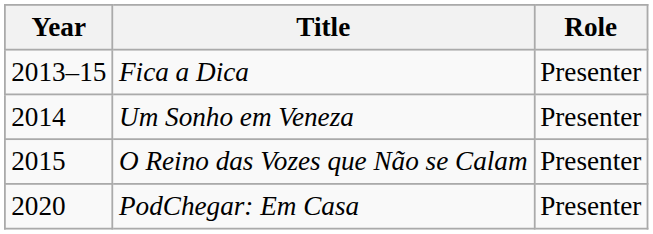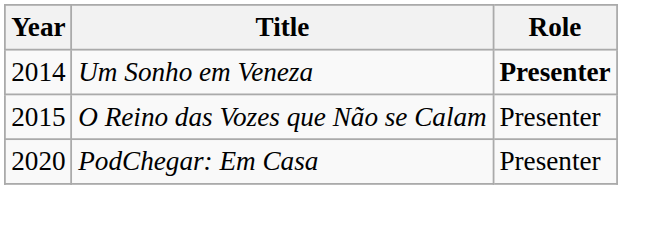- row: 2013–15 | Fica a Dica | Presenter
Um Sonho em Veneza | Role: normal -> bold
